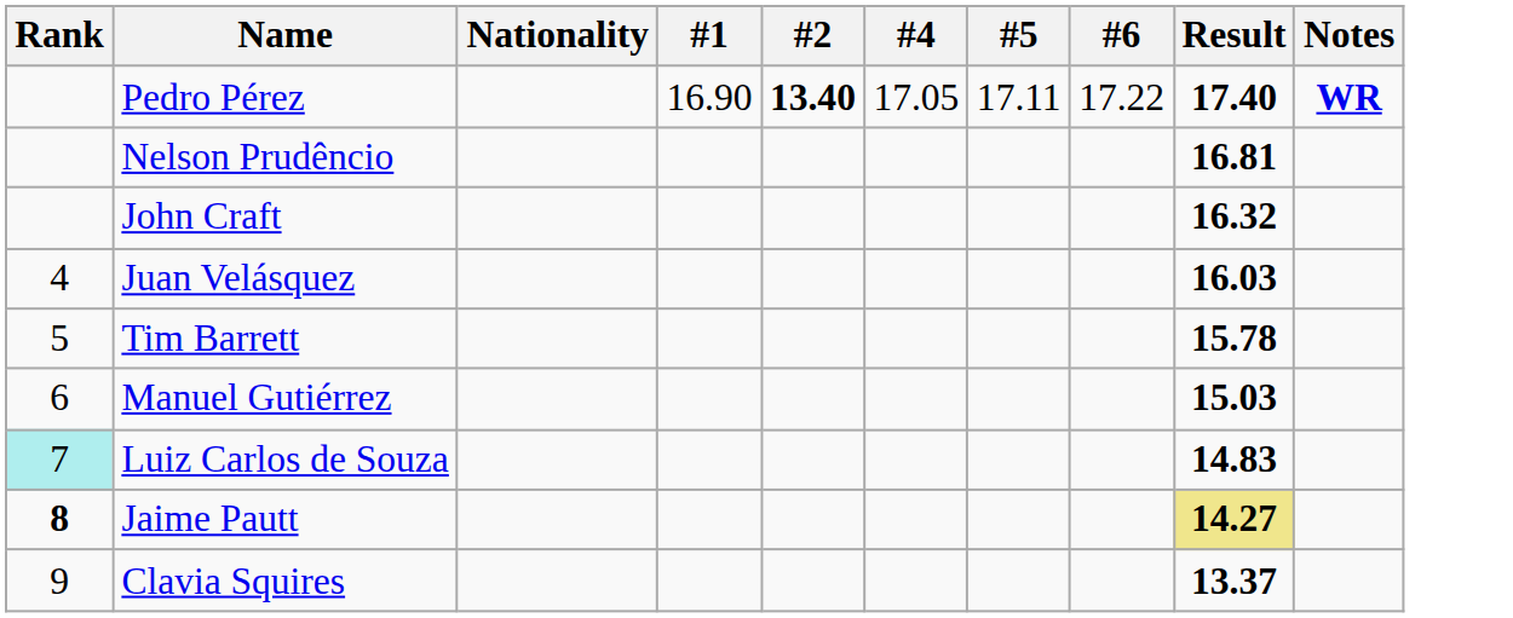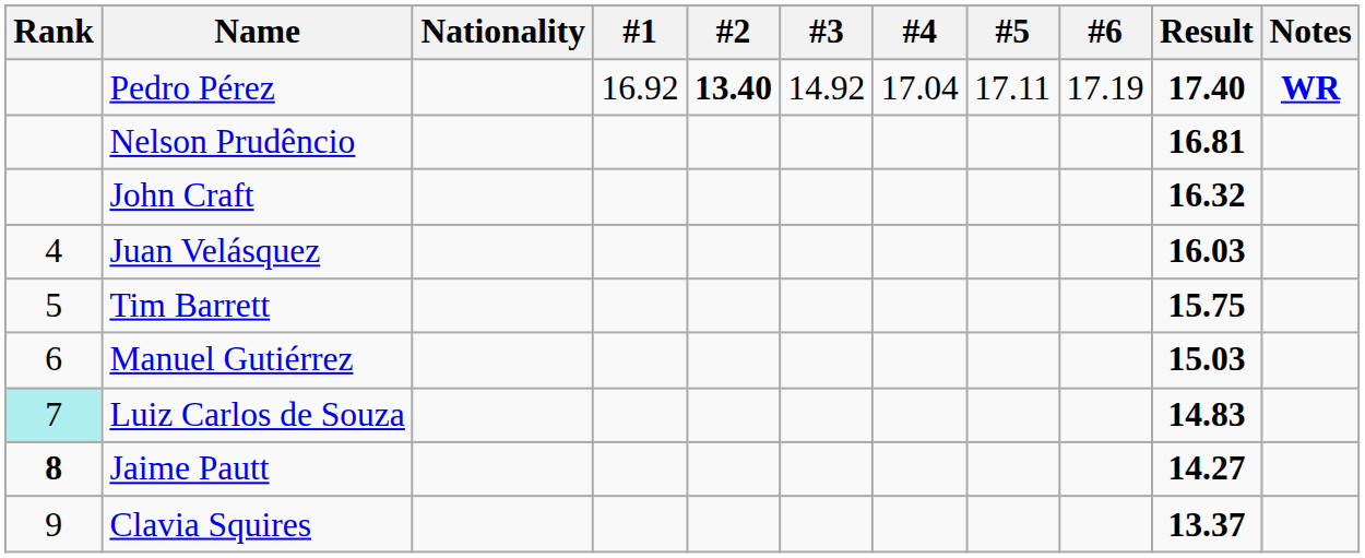+ column: #3 | 14.92
Pedro Pérez | #1: 16.90 -> 16.92
Pedro Pérez | #4: 17.05 -> 17.04
Pedro Pérez | #6: 17.22 -> 17.19
Tim Barrett | Result: 15.78 -> 15.75
Jaime Pautt | Result: khaki background -> no background
